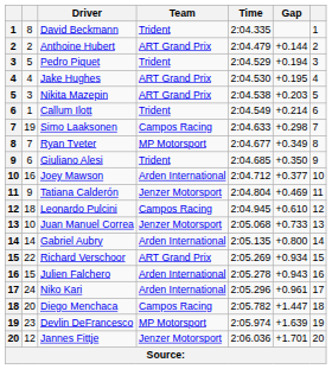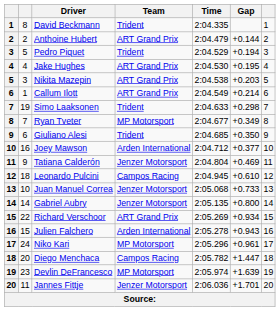Callum Ilott | Team: Trident -> ART Grand Prix
Simo Laaksonen | Team: Campos Racing -> Trident
Gabriel Aubry | Team: Arden International -> Jenzer Motorsport
Niko Kari | Team: Arden International -> MP Motorsport
Jannes Fittje | column 2: 12 -> 11
